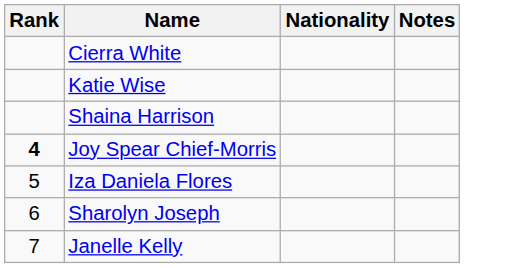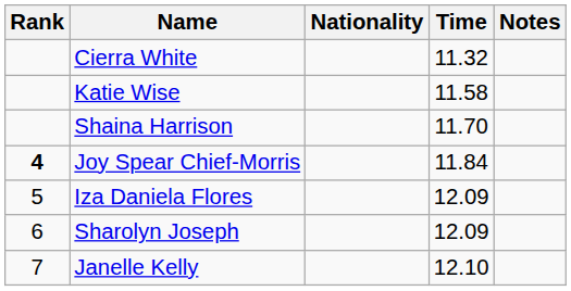+ column: Time | 11.32 | 11.58 | 11.70 | 11.84 | 12.09 | 12.09 | 12.10
